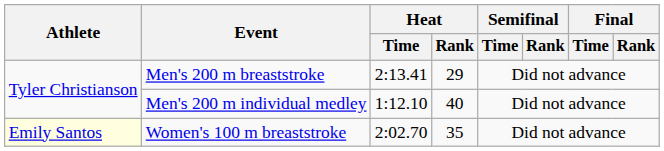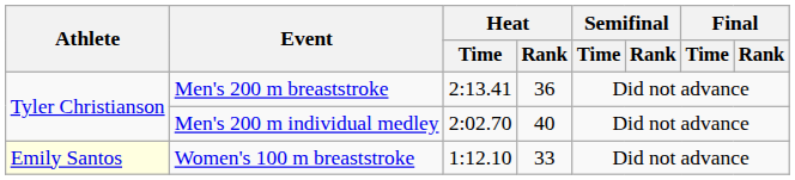Men's 200 m breaststroke | Heat / Rank: 29 -> 36
Men's 200 m individual medley | Heat / Time: 1:12.10 -> 2:02.70
Women's 100 m breaststroke | Heat / Time: 2:02.70 -> 1:12.10
Women's 100 m breaststroke | Heat / Rank: 35 -> 33
